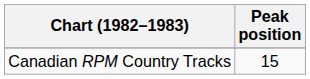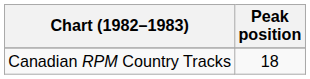Canadian RPM Country Tracks | Peak position: 15 -> 18
